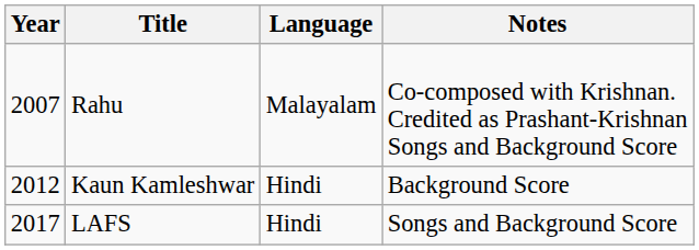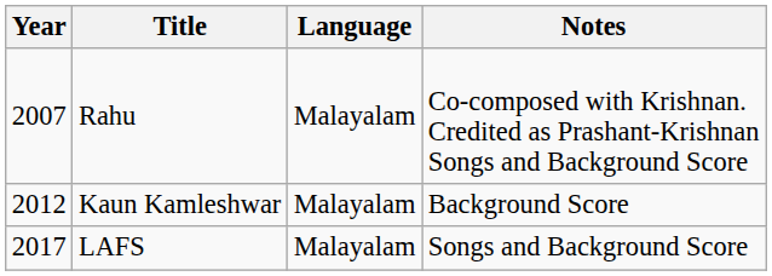Kaun Kamleshwar | Language: Hindi -> Malayalam
LAFS | Language: Hindi -> Malayalam
